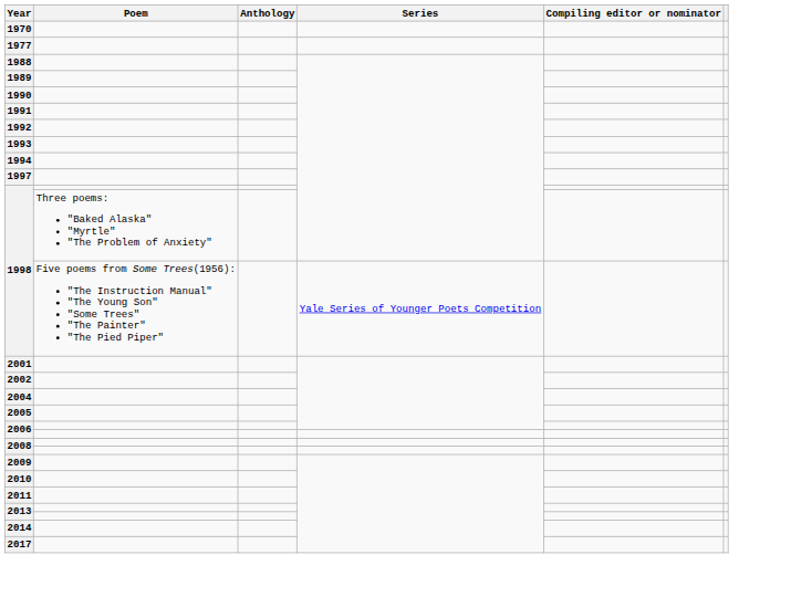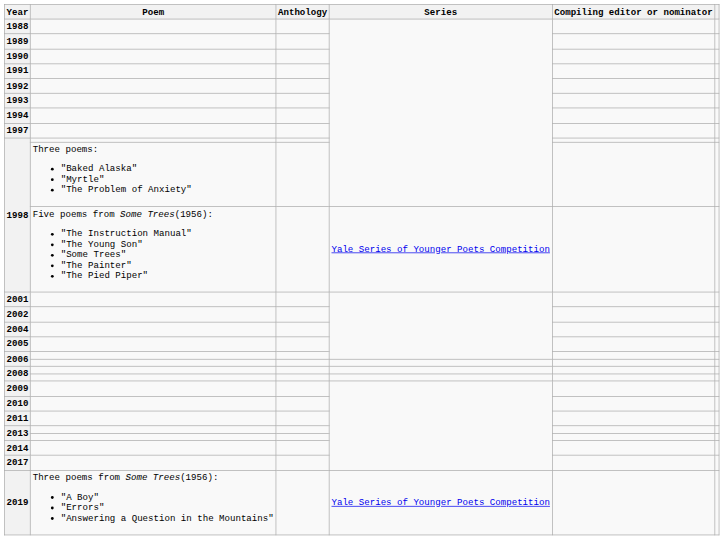- row: 1970
- row: 1977
+ row: 2019 | Three poems from Some Trees(1956): "A Boy" "Errors" "Answering a Question in the Mountains" | Yale Series of Younger Poets Competition
